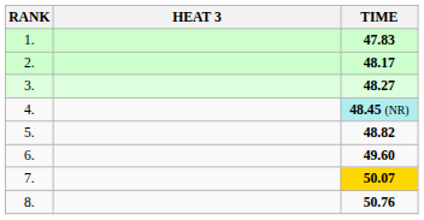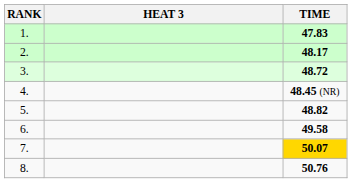3. | TIME: 48.27 -> 48.72
4. | TIME: paleturquoise background -> no background
6. | TIME: 49.60 -> 49.58
